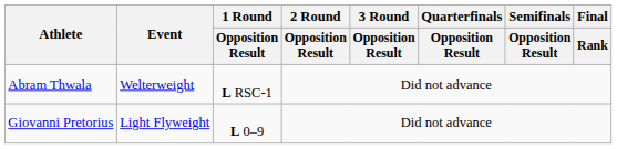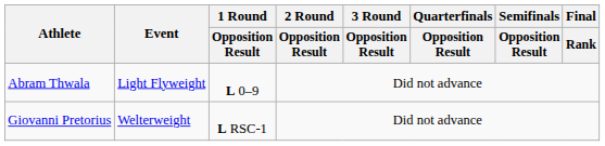Abram Thwala | Event: Welterweight -> Light Flyweight
Abram Thwala | 1 Round / Opposition Result: L RSC-1 -> L 0–9
Giovanni Pretorius | Event: Light Flyweight -> Welterweight
Giovanni Pretorius | 1 Round / Opposition Result: L 0–9 -> L RSC-1
